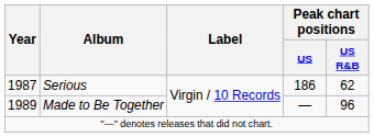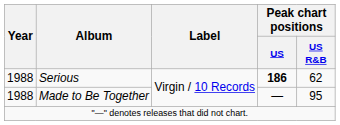Serious | Year: 1987 -> 1988
Serious | Peak chart positions / US: normal -> bold
Made to Be Together | Year: 1989 -> 1988
Made to Be Together | Peak chart positions / US R&B: 96 -> 95
